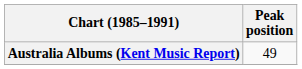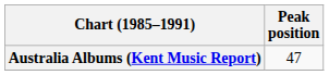Australia Albums (Kent Music Report) | Peak position: 49 -> 47
